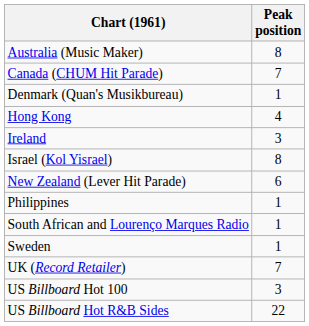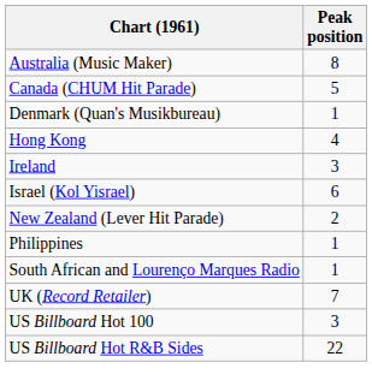Canada (CHUM Hit Parade) | Peak position: 7 -> 5
Israel (Kol Yisrael) | Peak position: 8 -> 6
New Zealand (Lever Hit Parade) | Peak position: 6 -> 2
- row: Sweden | 1
